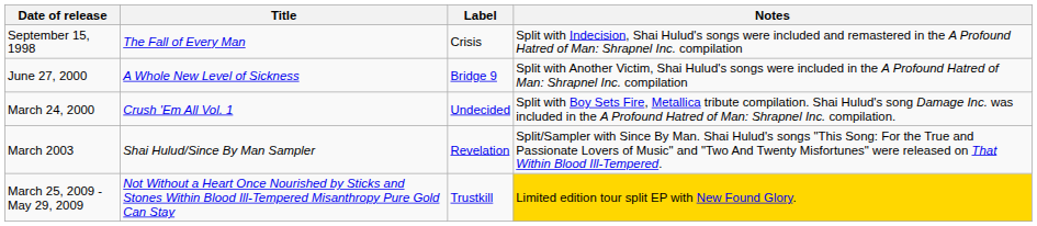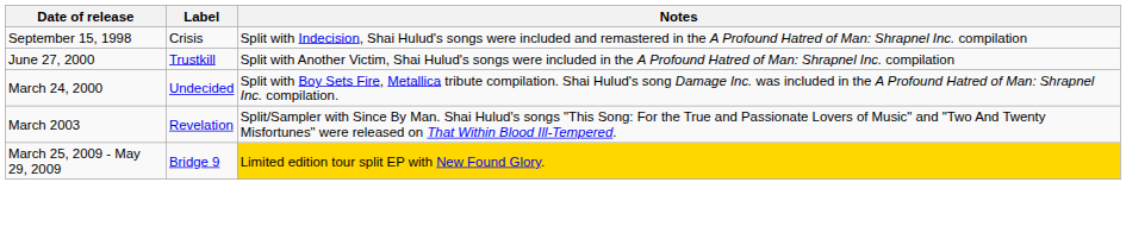- column: Title | The Fall of Every Man | A Whole New Level of Sickness | Crush 'Em All Vol. 1 | Shai Hulud/Since By Man Sampler | Not Without a Heart Once Nourished by Sticks and Stones Within Blood Ill-Tempered Misanthropy Pure Gold Can Stay
June 27, 2000 | Label: Bridge 9 -> Trustkill
March 25, 2009 - May 29, 2009 | Label: Trustkill -> Bridge 9
